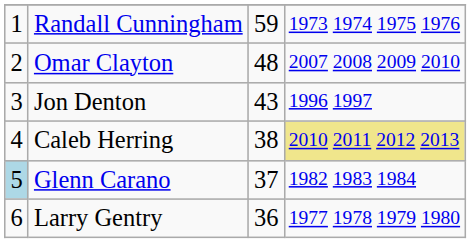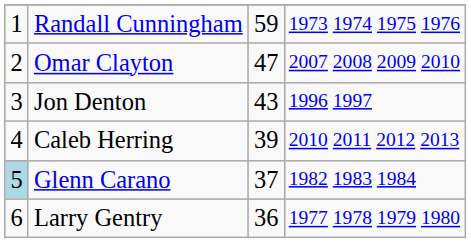Omar Clayton | column 3: 48 -> 47
Caleb Herring | column 3: 38 -> 39
Caleb Herring | column 4: khaki background -> no background
